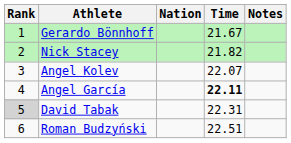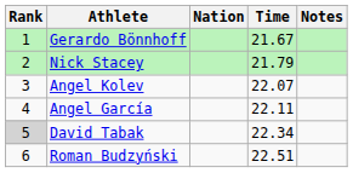Nick Stacey | Time: 21.82 -> 21.79
Angel García | Time: bold -> normal
David Tabak | Time: 22.31 -> 22.34
